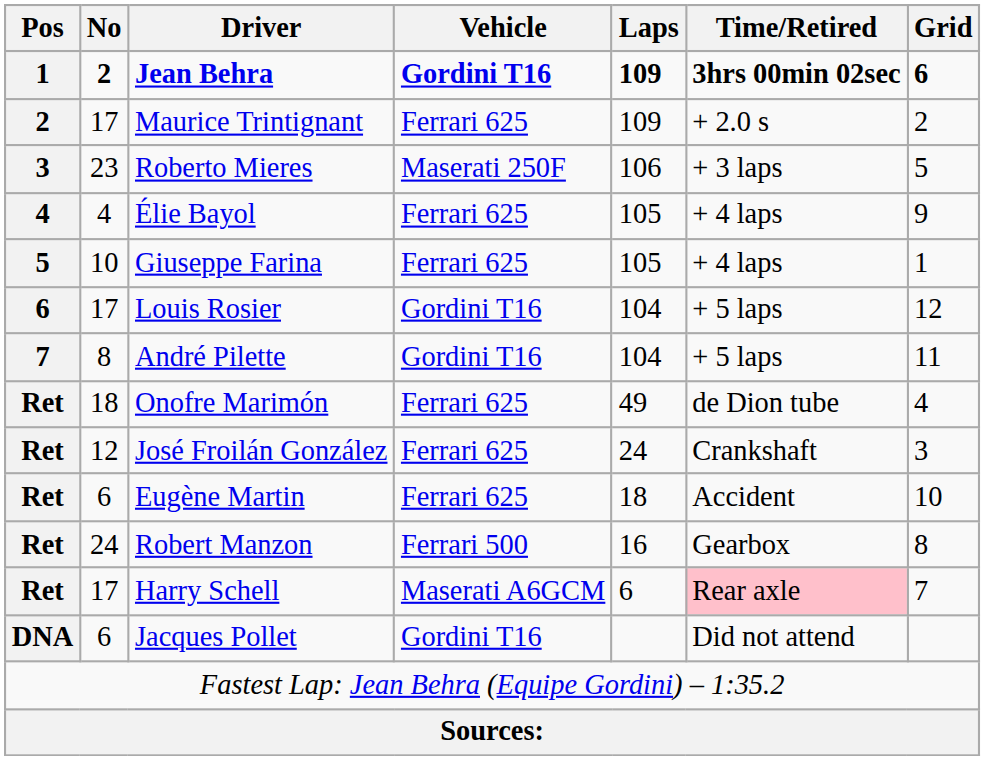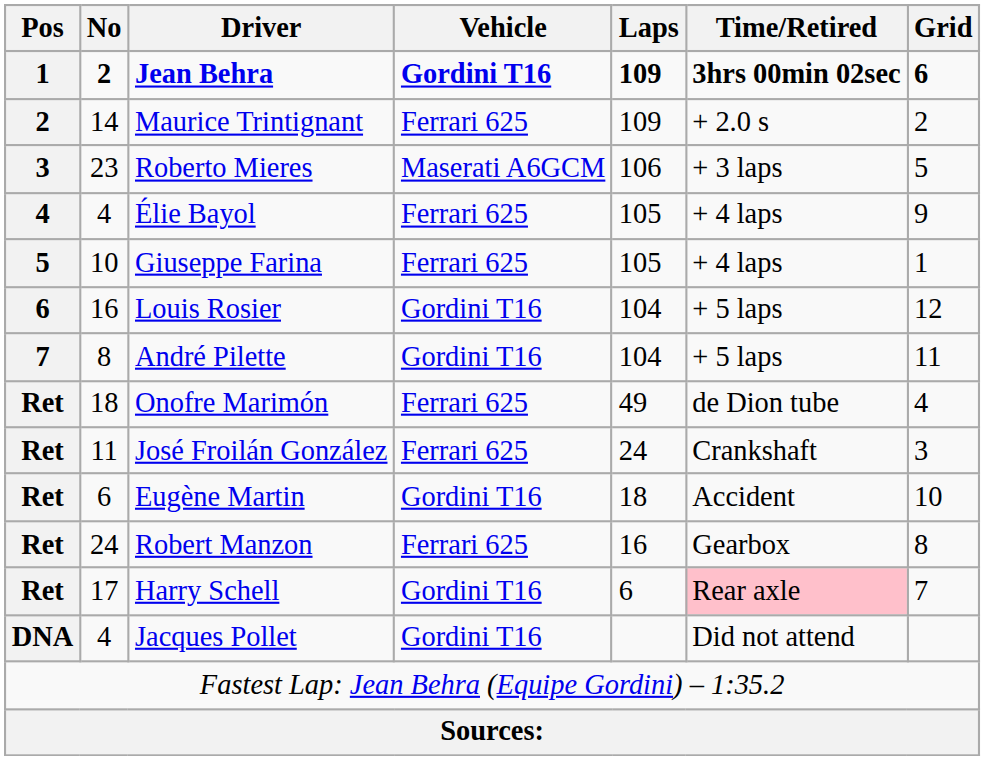Maurice Trintignant | No: 17 -> 14
Roberto Mieres | Vehicle: Maserati 250F -> Maserati A6GCM
Louis Rosier | No: 17 -> 16
José Froilán González | No: 12 -> 11
Eugène Martin | Vehicle: Ferrari 625 -> Gordini T16
Robert Manzon | Vehicle: Ferrari 500 -> Ferrari 625
Harry Schell | Vehicle: Maserati A6GCM -> Gordini T16
Jacques Pollet | No: 6 -> 4
